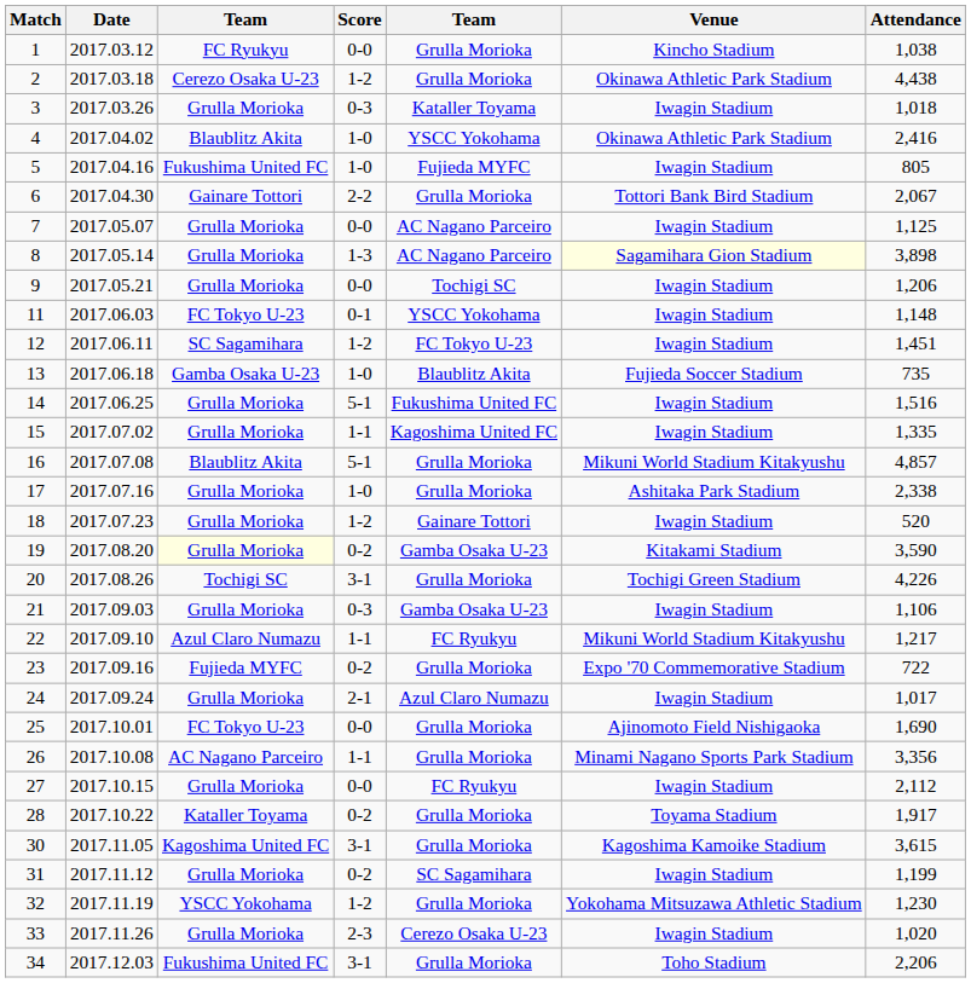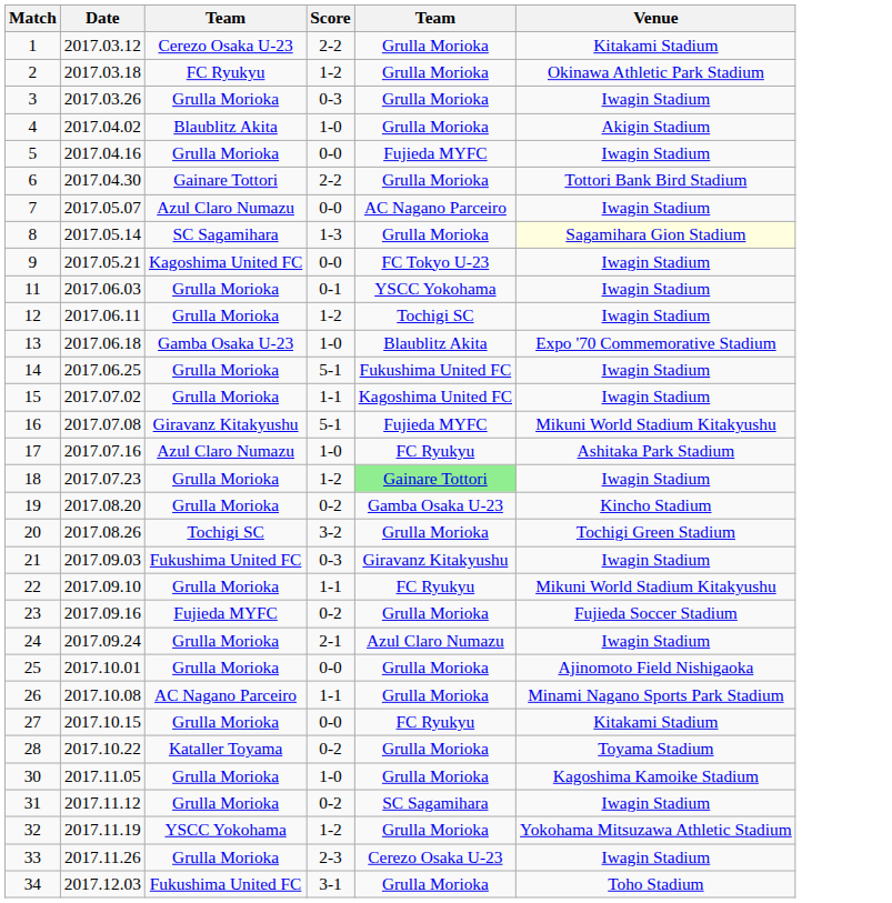- column: Attendance | 1,038 | 4,438 | 1,018 | 2,416 | 805 | 2,067 | 1,125 | 3,898 | 1,206 | 1,148 | 1,451 | 735 | 1,516 | 1,335 | 4,857 | 2,338 | 520 | 3,590 | 4,226 | 1,106 | 1,217 | 722 | 1,017 | 1,690 | 3,356 | 2,112 | 1,917 | 3,615 | 1,199 | 1,230 | 1,020 | 2,206
1 | column 3: FC Ryukyu -> Cerezo Osaka U-23
1 | Score: 0-0 -> 2-2
1 | Venue: Kincho Stadium -> Kitakami Stadium
2 | column 3: Cerezo Osaka U-23 -> FC Ryukyu
3 | column 5: Kataller Toyama -> Grulla Morioka
4 | column 5: YSCC Yokohama -> Grulla Morioka
4 | Venue: Okinawa Athletic Park Stadium -> Akigin Stadium
5 | column 3: Fukushima United FC -> Grulla Morioka
5 | Score: 1-0 -> 0-0
7 | column 3: Grulla Morioka -> Azul Claro Numazu
8 | column 3: Grulla Morioka -> SC Sagamihara
8 | column 5: AC Nagano Parceiro -> Grulla Morioka
9 | column 3: Grulla Morioka -> Kagoshima United FC
9 | column 5: Tochigi SC -> FC Tokyo U-23
11 | column 3: FC Tokyo U-23 -> Grulla Morioka
12 | column 3: SC Sagamihara -> Grulla Morioka
12 | column 5: FC Tokyo U-23 -> Tochigi SC
13 | Venue: Fujieda Soccer Stadium -> Expo '70 Commemorative Stadium
16 | column 3: Blaublitz Akita -> Giravanz Kitakyushu
16 | column 5: Grulla Morioka -> Fujieda MYFC
17 | column 3: Grulla Morioka -> Azul Claro Numazu
17 | column 5: Grulla Morioka -> FC Ryukyu
18 | column 5: no background -> lightgreen background
19 | column 3: lightyellow background -> no background
19 | Venue: Kitakami Stadium -> Kincho Stadium
20 | Score: 3-1 -> 3-2
21 | column 3: Grulla Morioka -> Fukushima United FC
21 | column 5: Gamba Osaka U-23 -> Giravanz Kitakyushu
22 | column 3: Azul Claro Numazu -> Grulla Morioka
23 | Venue: Expo '70 Commemorative Stadium -> Fujieda Soccer Stadium
25 | column 3: FC Tokyo U-23 -> Grulla Morioka
27 | Venue: Iwagin Stadium -> Kitakami Stadium
30 | column 3: Kagoshima United FC -> Grulla Morioka
30 | Score: 3-1 -> 1-0
